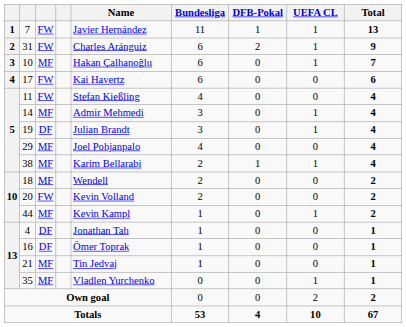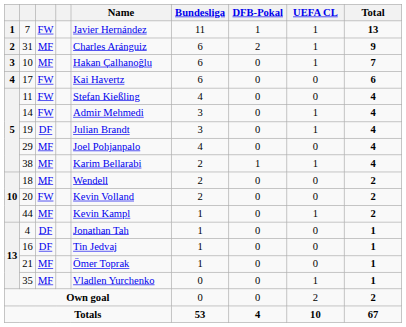31 | column 3: FW -> MF
14 | column 3: MF -> FW
16 | Name: Ömer Toprak -> Tin Jedvaj
21 | Name: Tin Jedvaj -> Ömer Toprak
